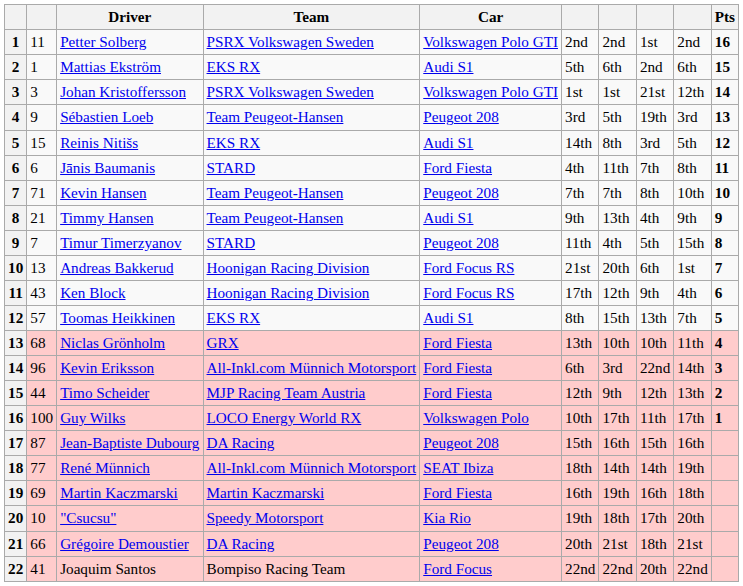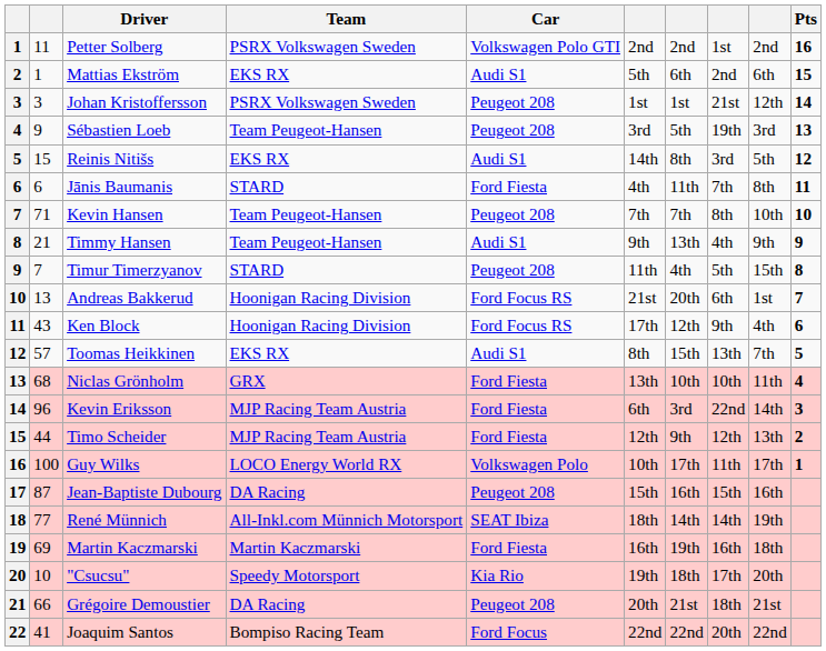Johan Kristoffersson | Car: Volkswagen Polo GTI -> Peugeot 208
Kevin Eriksson | Team: All-Inkl.com Münnich Motorsport -> MJP Racing Team Austria
